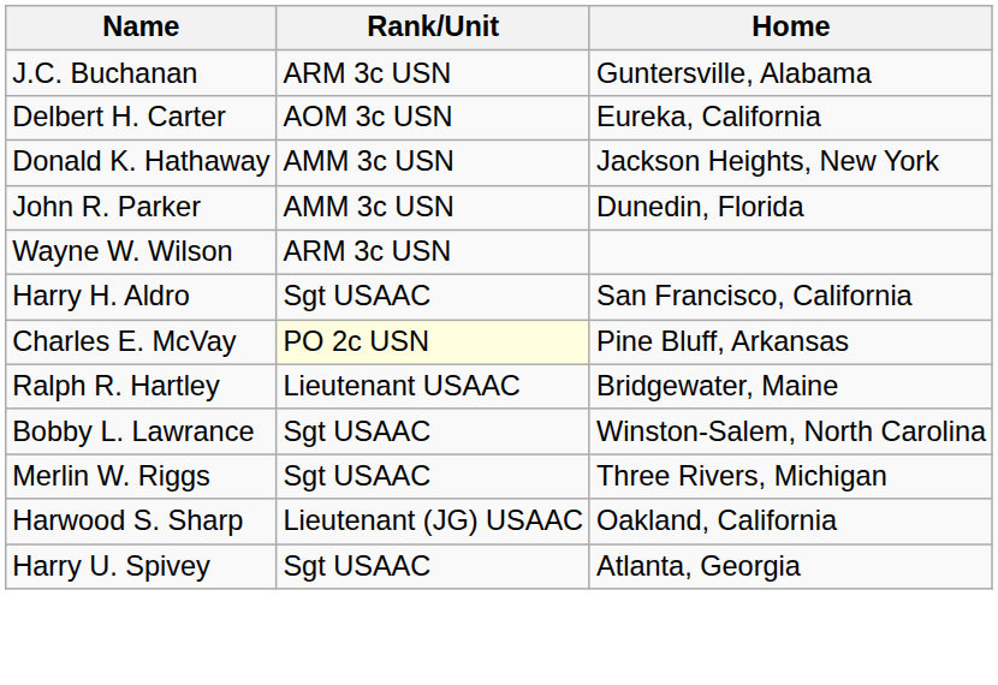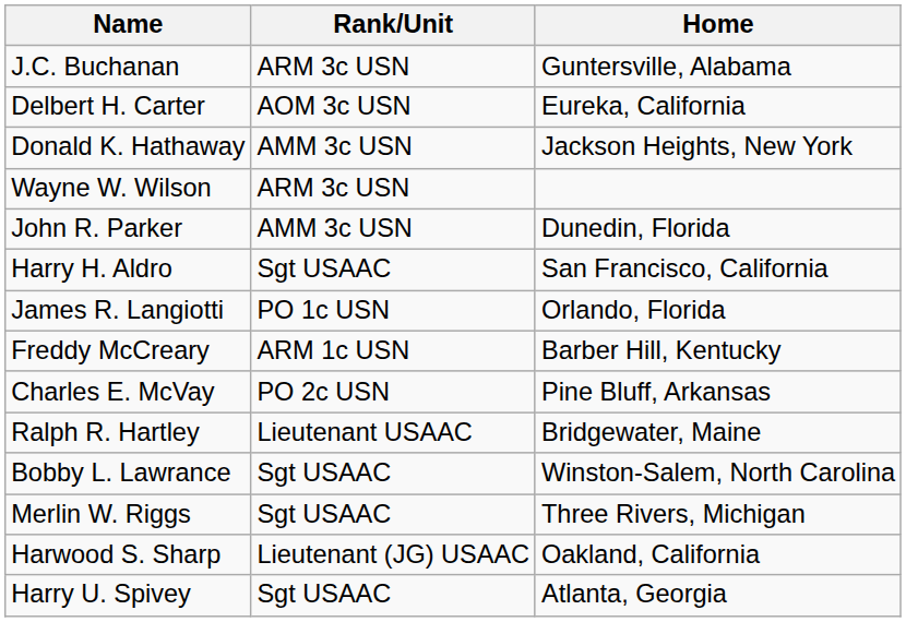rows swapped: John R. Parker <-> Wayne W. Wilson
+ row: James R. Langiotti | PO 1c USN | Orlando, Florida
+ row: Freddy McCreary | ARM 1c USN | Barber Hill, Kentucky
Charles E. McVay | Rank/Unit: lightyellow background -> no background
